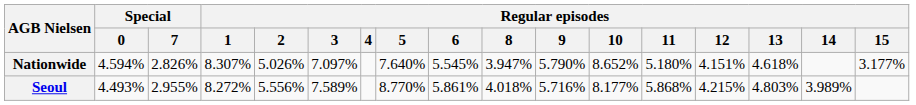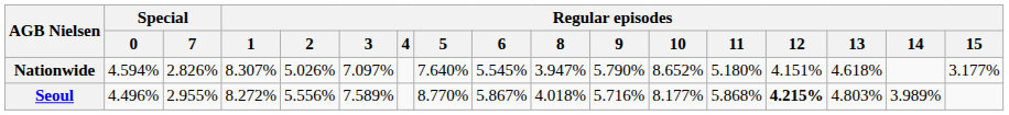Seoul | Special / 0: 4.493% -> 4.496%
Seoul | Regular episodes / 6: 5.861% -> 5.867%
Seoul | Regular episodes / 12: normal -> bold
